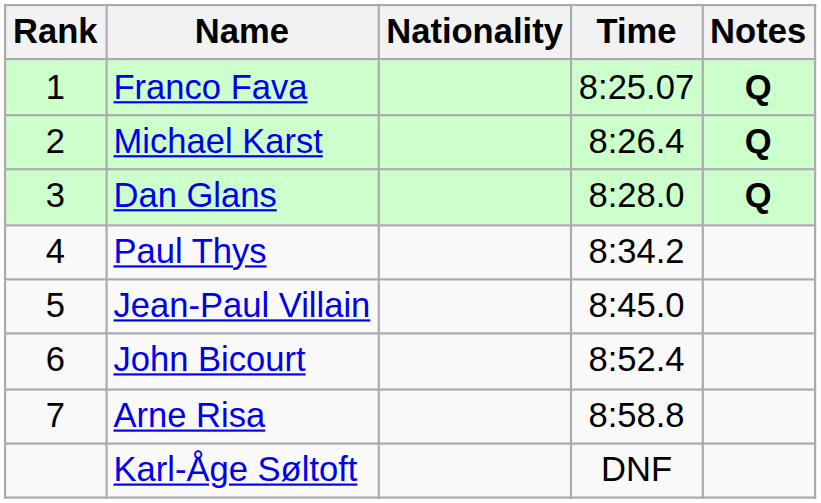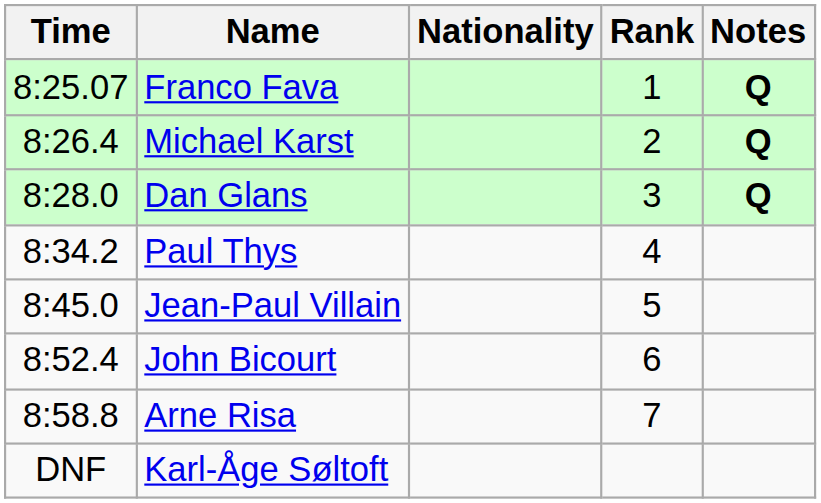columns swapped: Rank <-> Time
